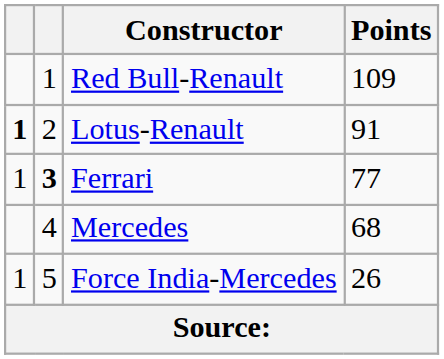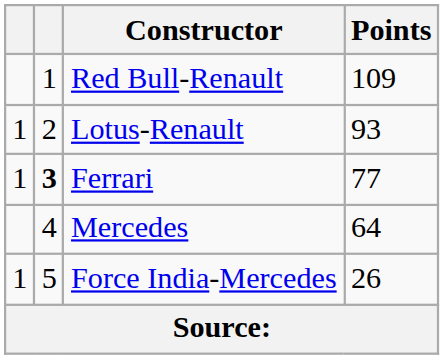Lotus-Renault | column 1: bold -> normal
Lotus-Renault | Points: 91 -> 93
Mercedes | Points: 68 -> 64
